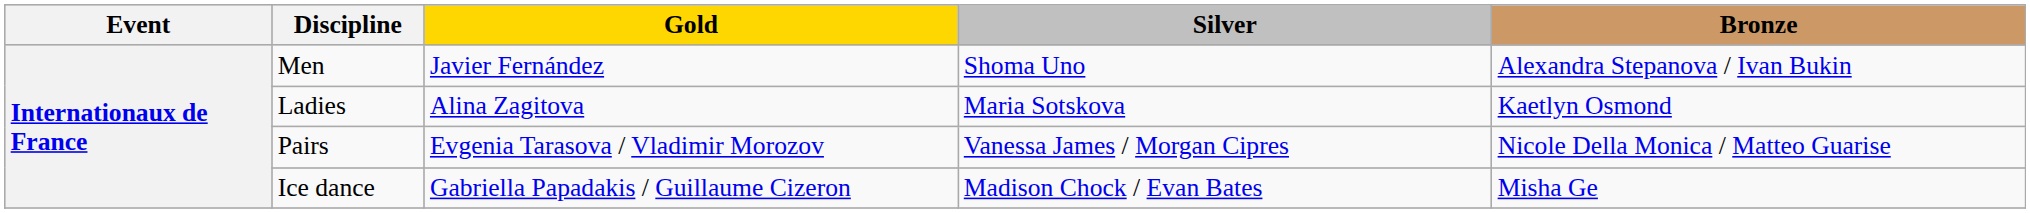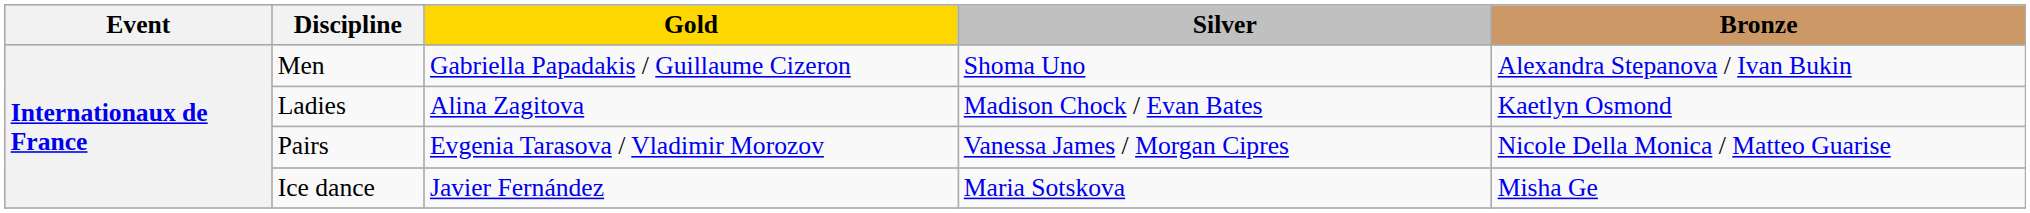Men | Gold: Javier Fernández -> Gabriella Papadakis / Guillaume Cizeron
Ladies | Silver: Maria Sotskova -> Madison Chock / Evan Bates
Ice dance | Gold: Gabriella Papadakis / Guillaume Cizeron -> Javier Fernández
Ice dance | Silver: Madison Chock / Evan Bates -> Maria Sotskova
